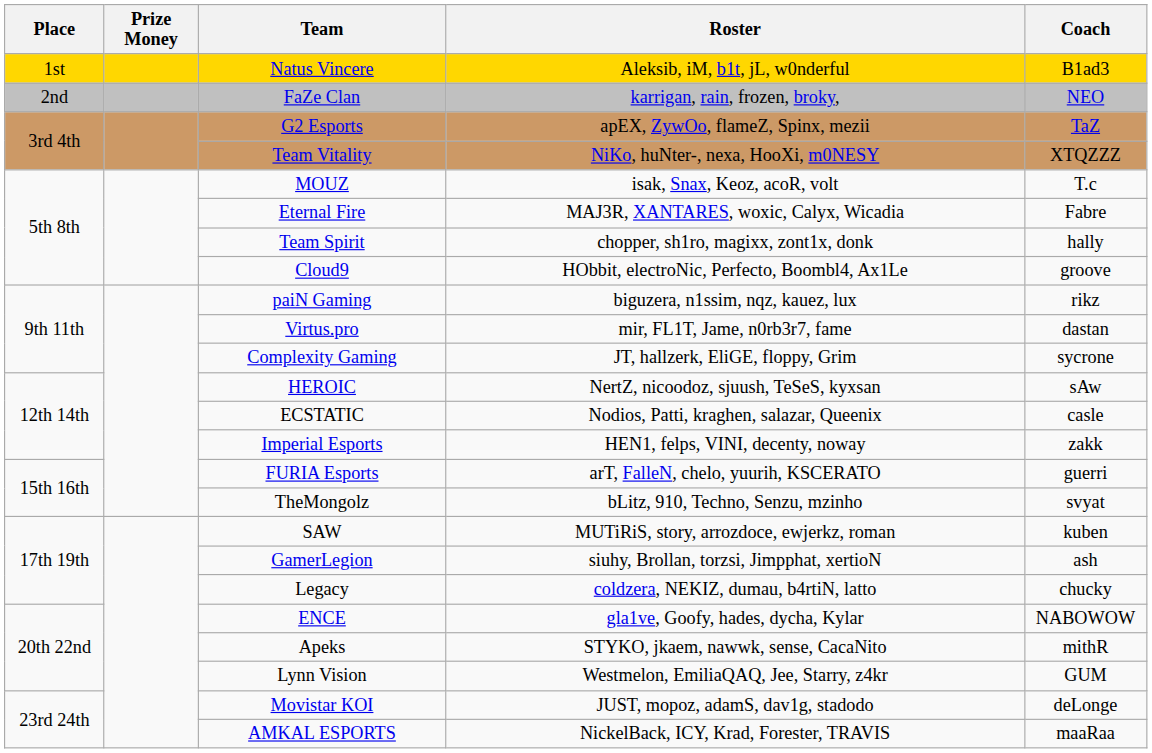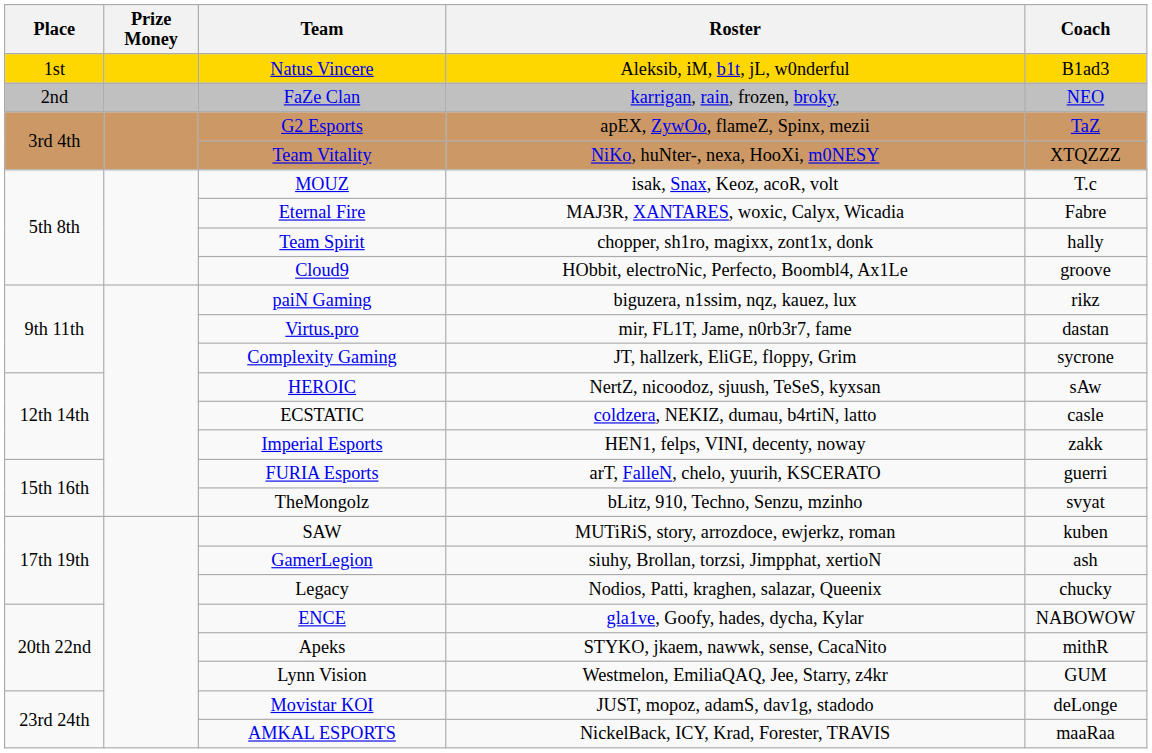ECSTATIC | Roster: Nodios, Patti, kraghen, salazar, Queenix -> coldzera, NEKIZ, dumau, b4rtiN, latto
Legacy | Roster: coldzera, NEKIZ, dumau, b4rtiN, latto -> Nodios, Patti, kraghen, salazar, Queenix
